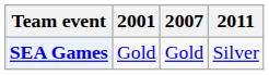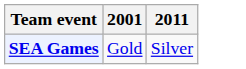- column: 2007 | Gold
